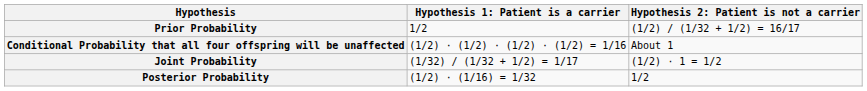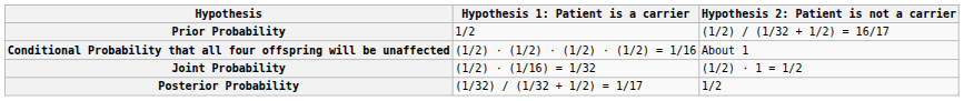Joint Probability | column 2: (1/32) / (1/32 + 1/2) = 1/17 -> (1/2) ⋅ (1/16) = 1/32
Posterior Probability | column 2: (1/2) ⋅ (1/16) = 1/32 -> (1/32) / (1/32 + 1/2) = 1/17
